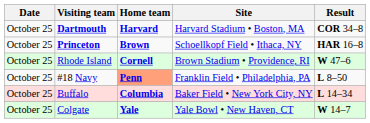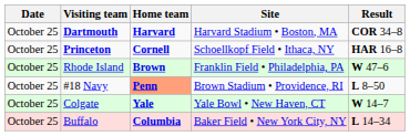Princeton | Home team: Brown -> Cornell
Rhode Island | Home team: Cornell -> Brown
Rhode Island | Site: Brown Stadium • Providence, RI -> Franklin Field • Philadelphia, PA
#18 Navy | Site: Franklin Field • Philadelphia, PA -> Brown Stadium • Providence, RI
rows swapped: Buffalo <-> Colgate
